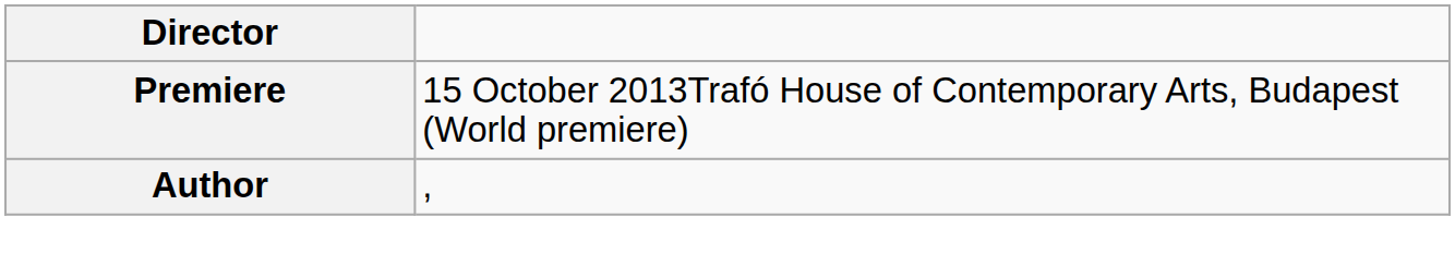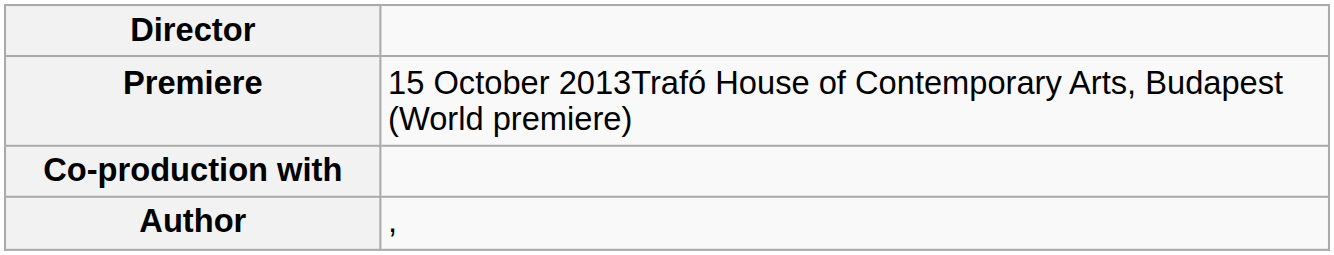+ row: Co-production with
